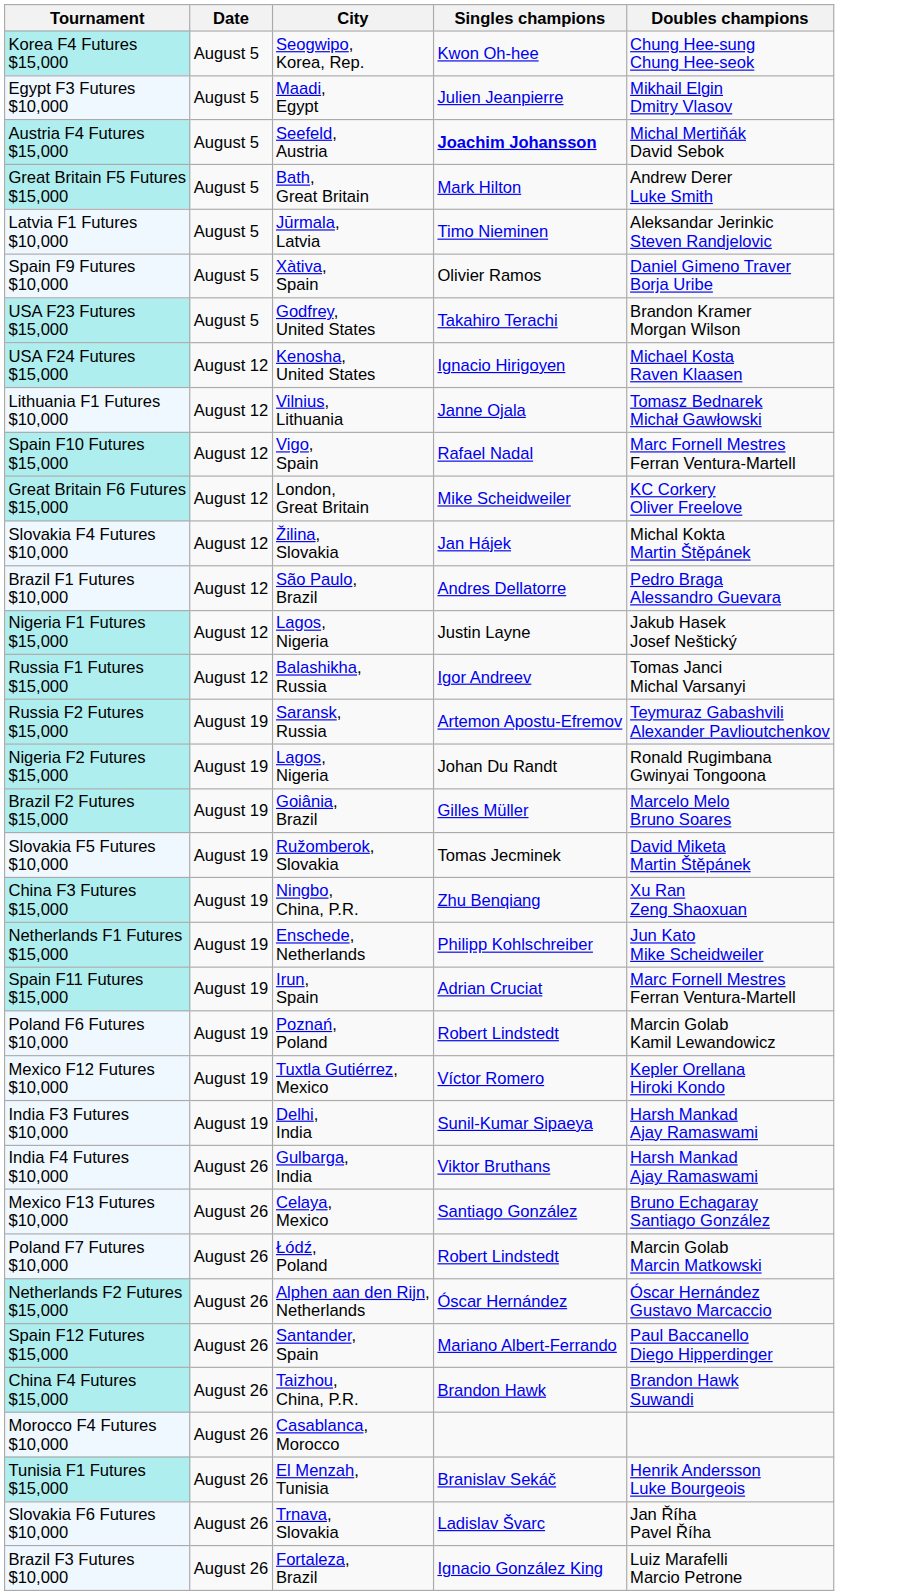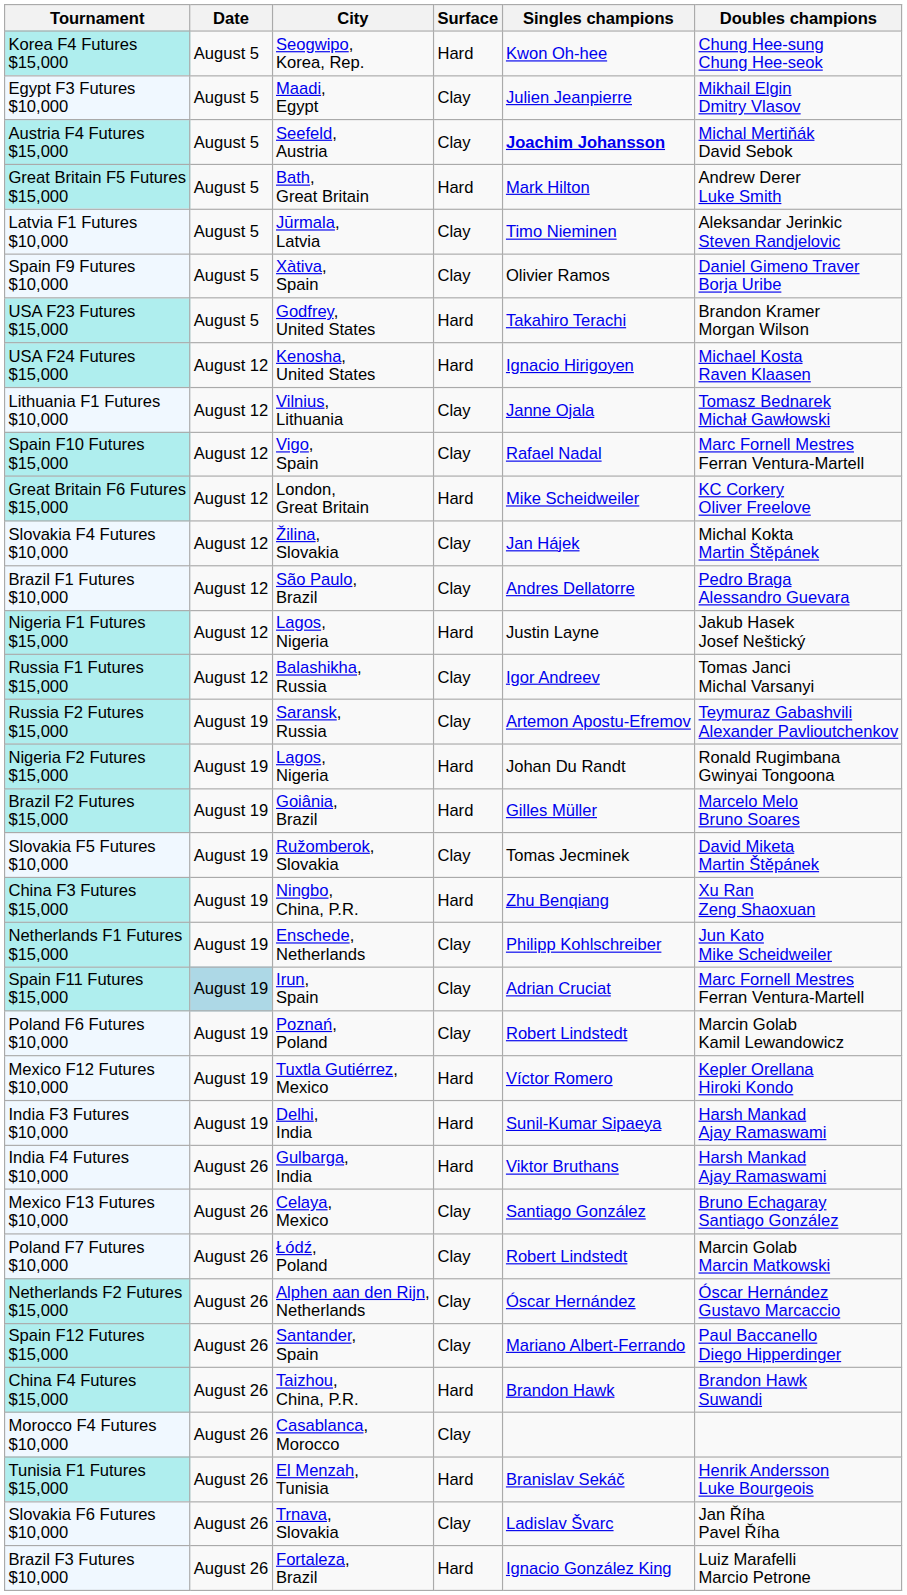+ column: Surface | Hard | Clay | Clay | Hard | Clay | Clay | Hard | Hard | Clay | Clay | Hard | Clay | Clay | Hard | Clay | Clay | Hard | Hard | Clay | Hard | Clay | Clay | Clay | Hard | Hard | Hard | Clay | Clay | Clay | Clay | Hard | Clay | Hard | Clay | Hard
Spain F11 Futures $15,000 | Date: no background -> lightblue background
